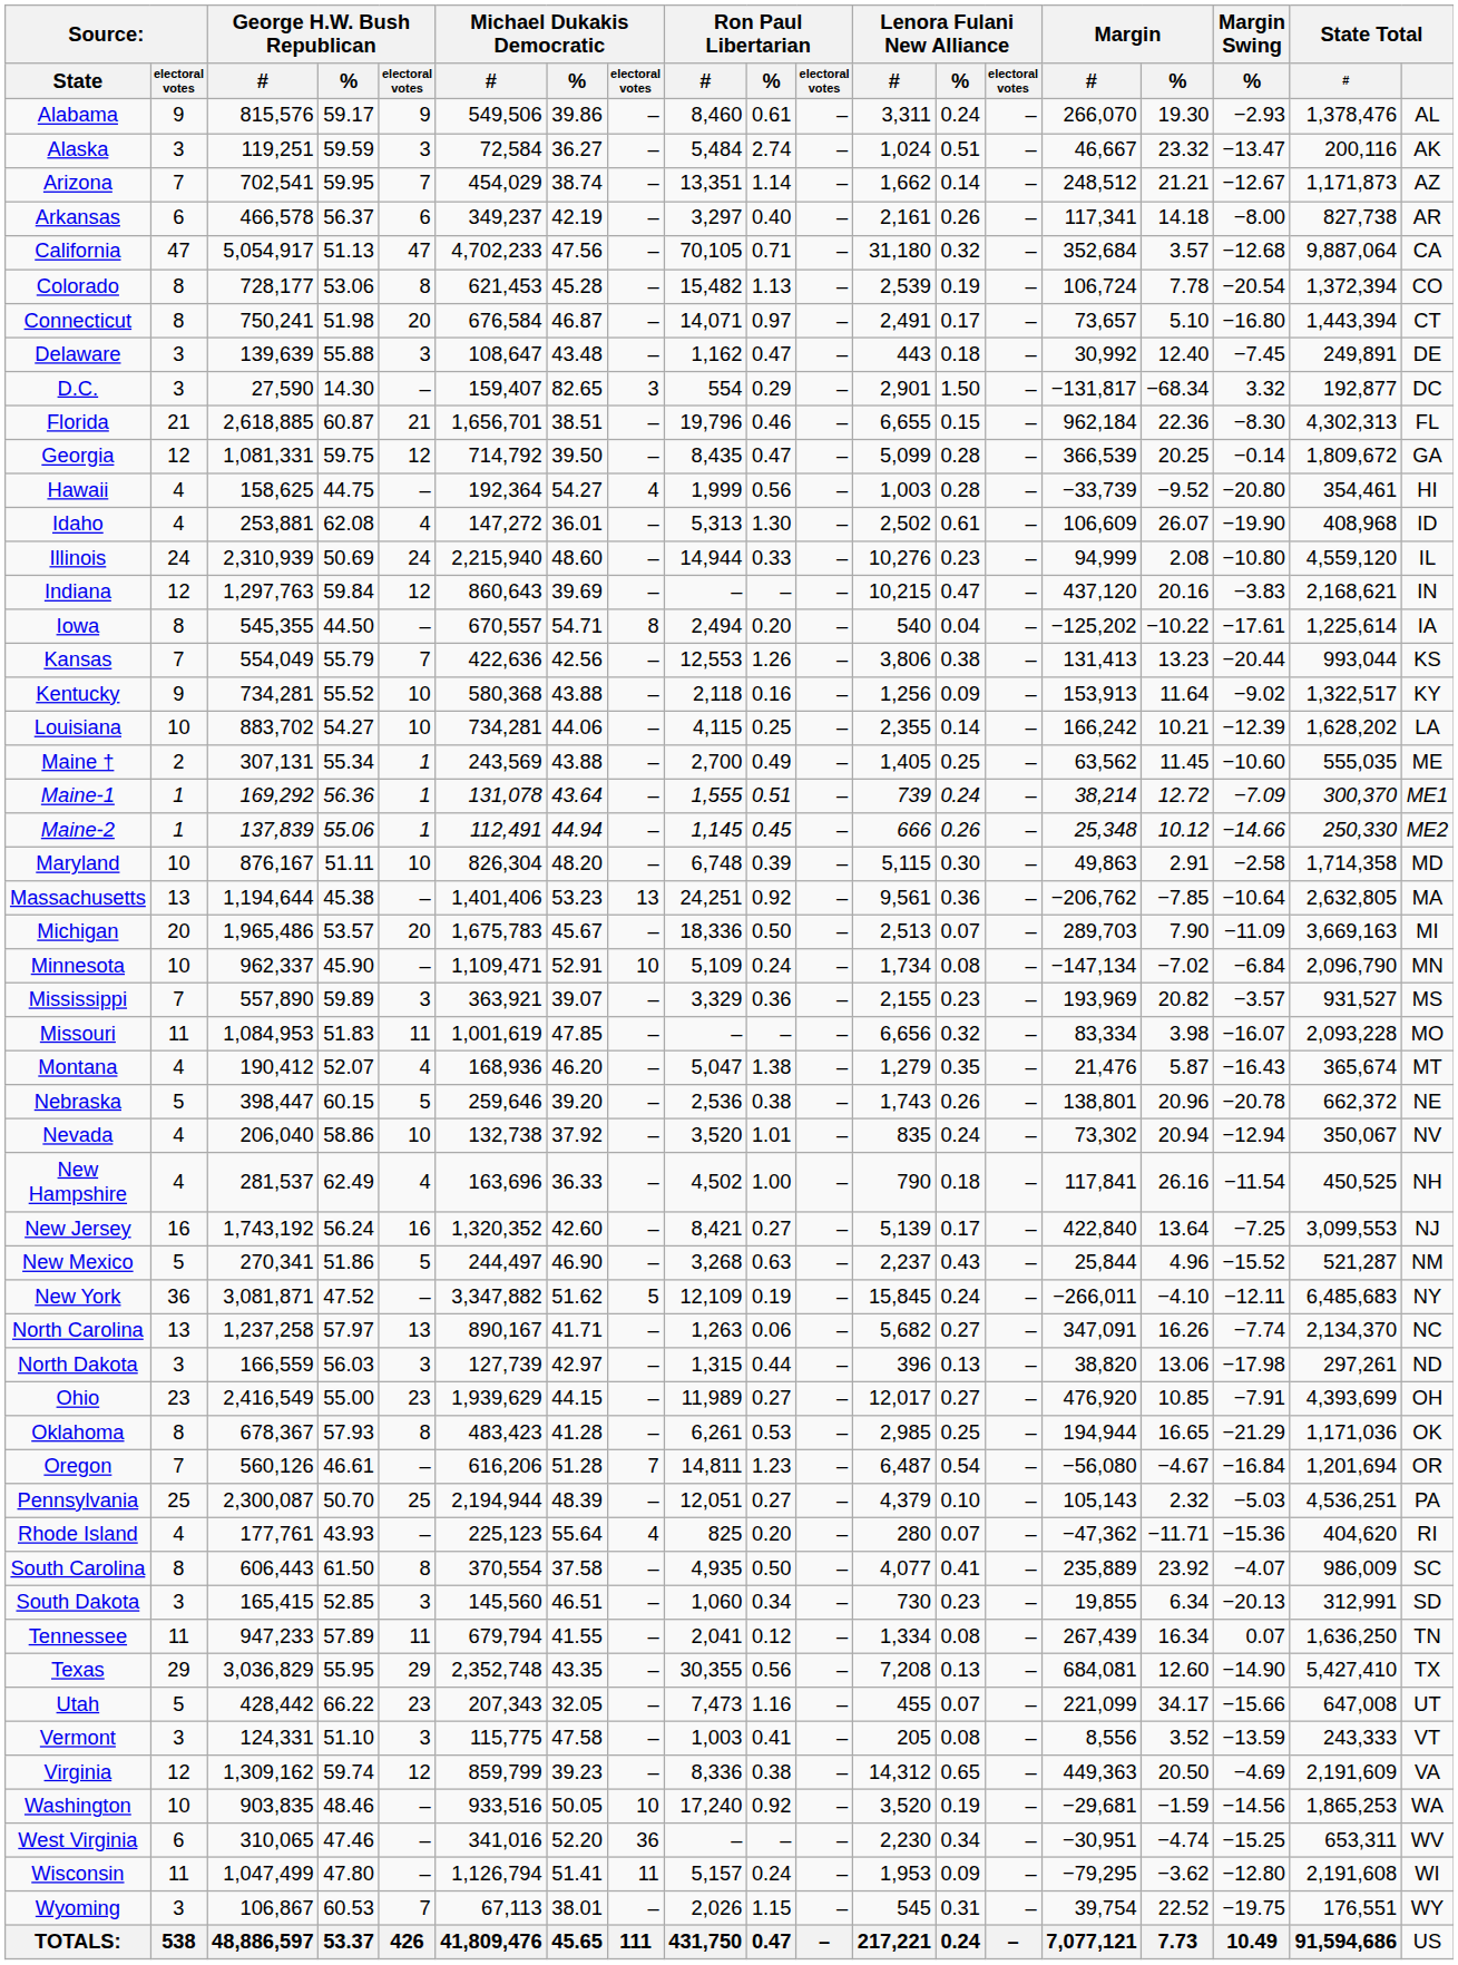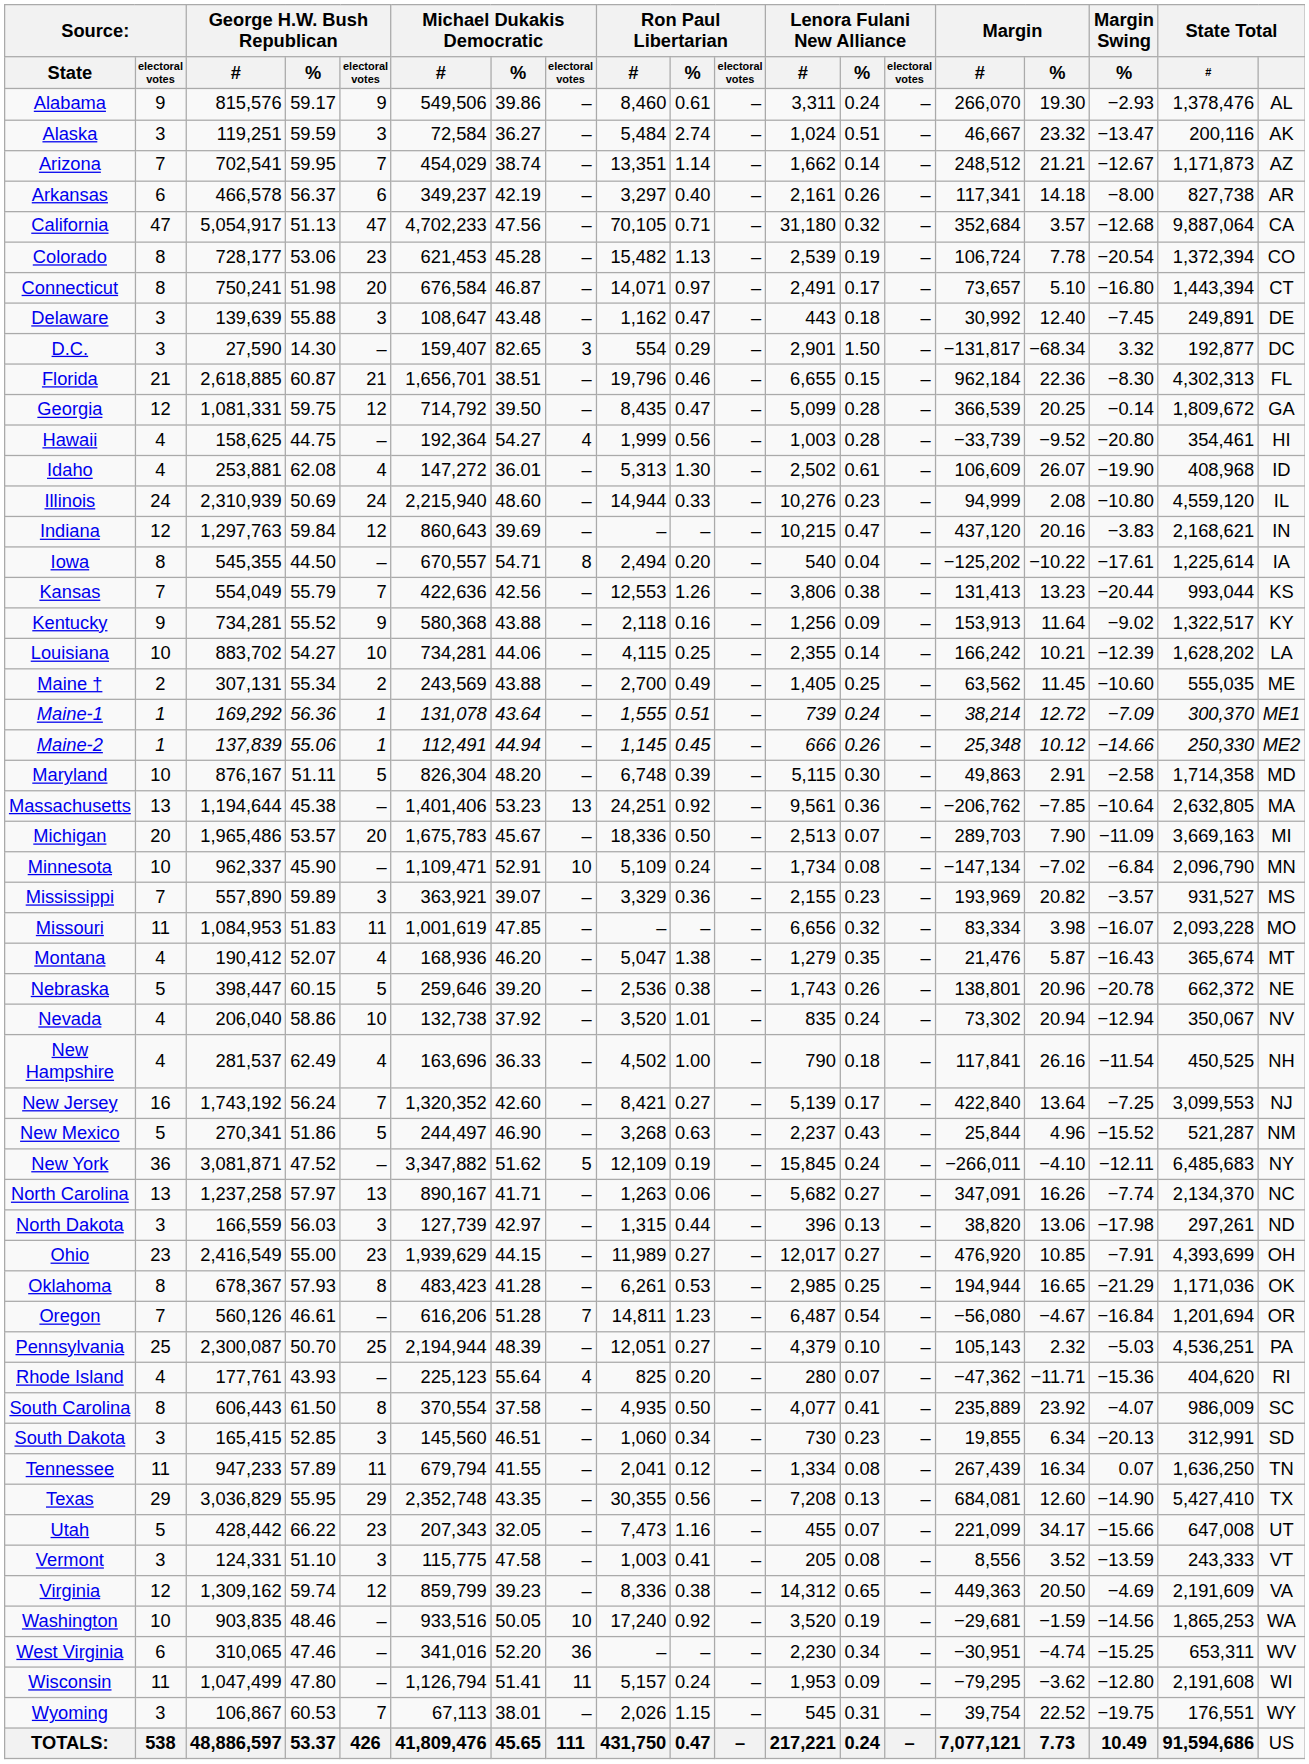Colorado | George H.W. Bush Republican / electoral votes: 8 -> 23
Kentucky | George H.W. Bush Republican / electoral votes: 10 -> 9
Maine † | George H.W. Bush Republican / electoral votes: 1 -> 2
Maryland | George H.W. Bush Republican / electoral votes: 10 -> 5
New Jersey | George H.W. Bush Republican / electoral votes: 16 -> 7
